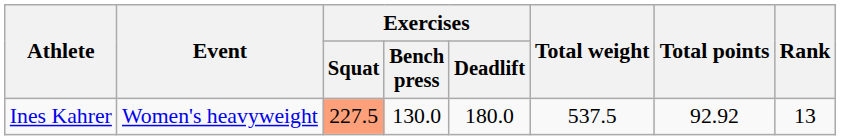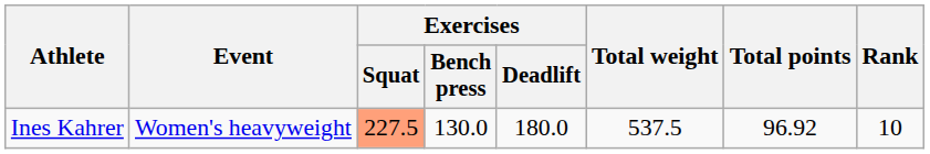Ines Kahrer | Total points: 92.92 -> 96.92
Ines Kahrer | Rank: 13 -> 10
